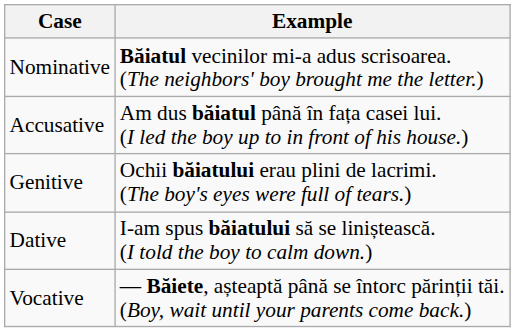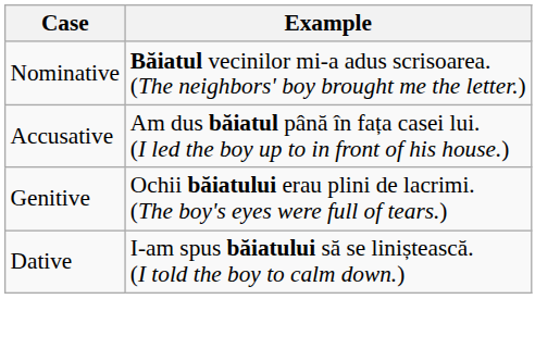- row: Vocative | — Băiete, așteaptă până se întorc părinții tăi. (Boy, wait until your parents come back.)
